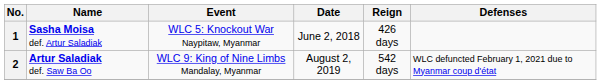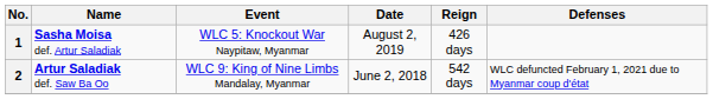1 | Date: June 2, 2018 -> August 2, 2019
2 | Date: August 2, 2019 -> June 2, 2018
